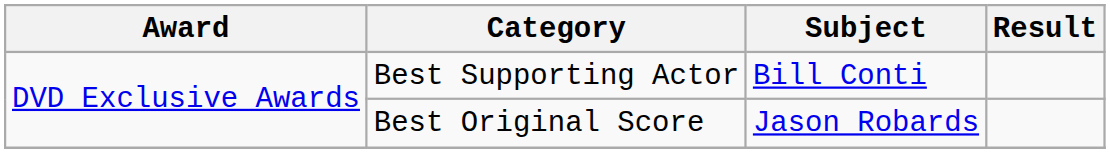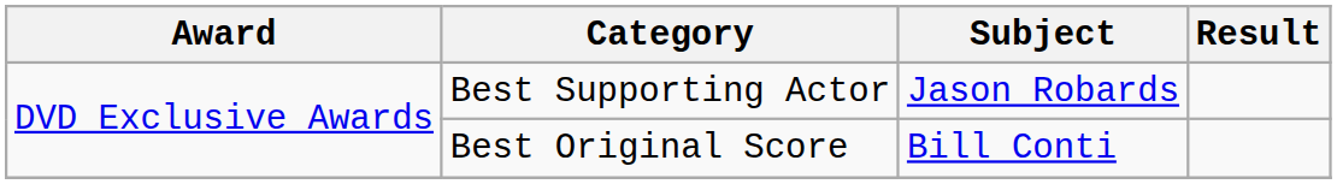Best Supporting Actor | Subject: Bill Conti -> Jason Robards
Best Original Score | Subject: Jason Robards -> Bill Conti
